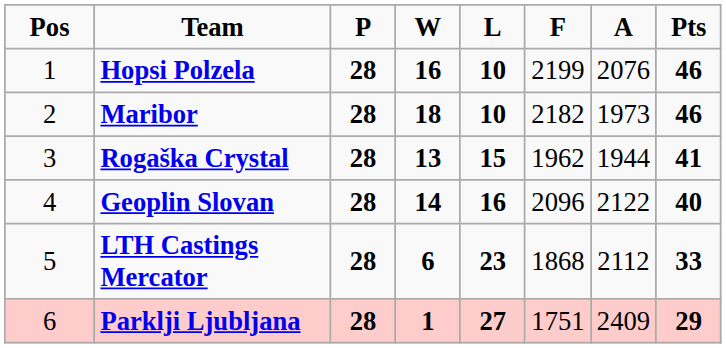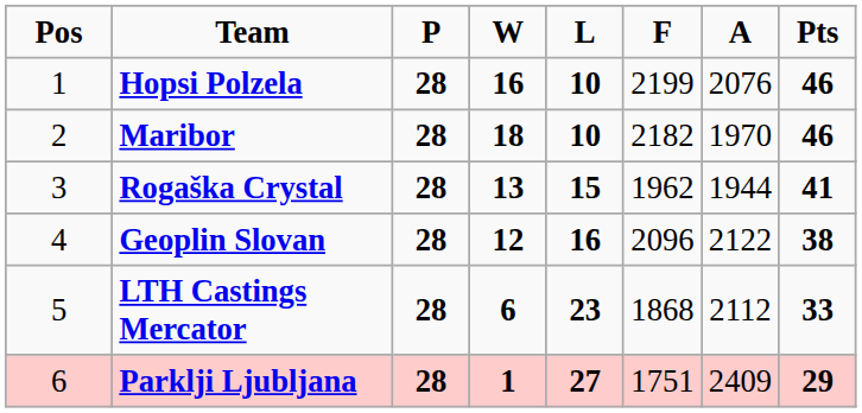Maribor | A: 1973 -> 1970
Geoplin Slovan | W: 14 -> 12
Geoplin Slovan | Pts: 40 -> 38
